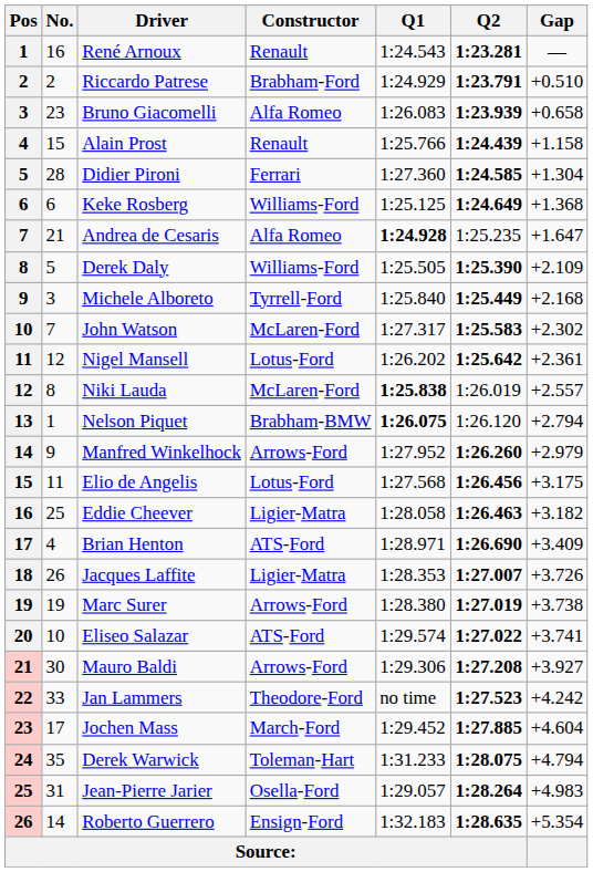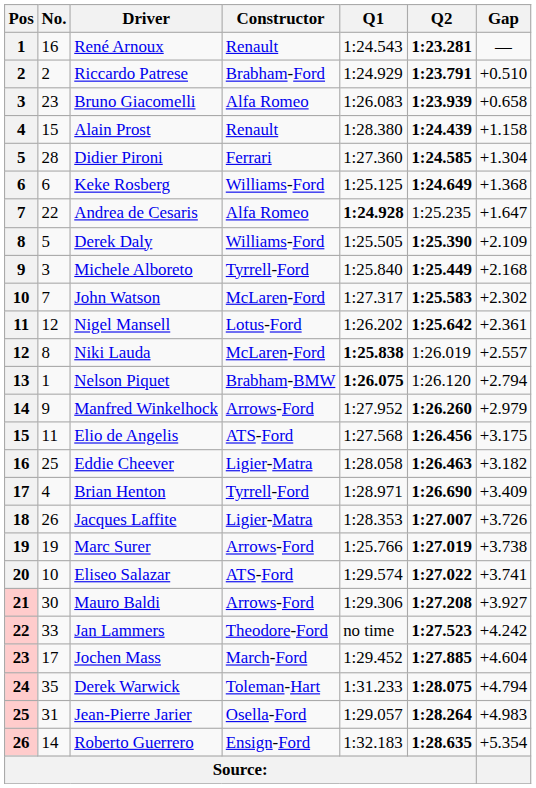Alain Prost | Q1: 1:25.766 -> 1:28.380
Andrea de Cesaris | No.: 21 -> 22
Elio de Angelis | Constructor: Lotus-Ford -> ATS-Ford
Brian Henton | Constructor: ATS-Ford -> Tyrrell-Ford
Marc Surer | Q1: 1:28.380 -> 1:25.766
